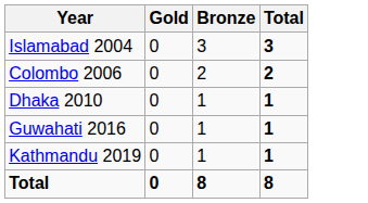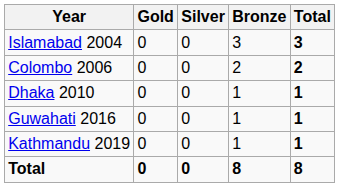+ column: Silver | 0 | 0 | 0 | 0 | 0 | 0
